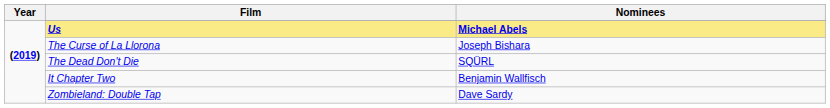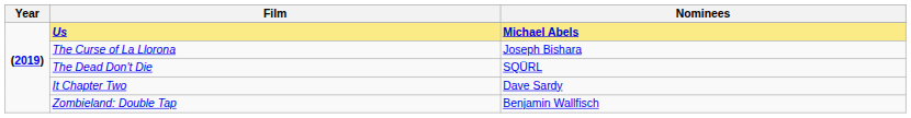It Chapter Two | Nominees: Benjamin Wallfisch -> Dave Sardy
Zombieland: Double Tap | Nominees: Dave Sardy -> Benjamin Wallfisch
